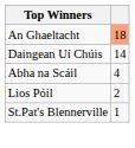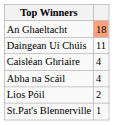Daingean Uí Chúis | column 2: 14 -> 11
+ row: Caisléan Ghriaire | 4
